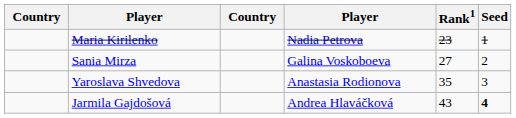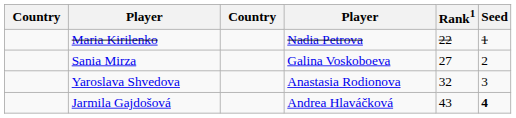Maria Kirilenko | Rank1: 23 -> 22
Yaroslava Shvedova | Rank1: 35 -> 32
